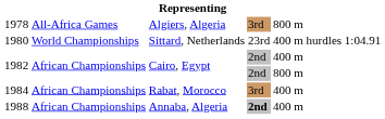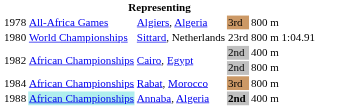1980 | column 5: 400 m hurdles -> 800 m
1984 | column 5: 400 m -> 800 m
1988 | column 2: no background -> paleturquoise background
